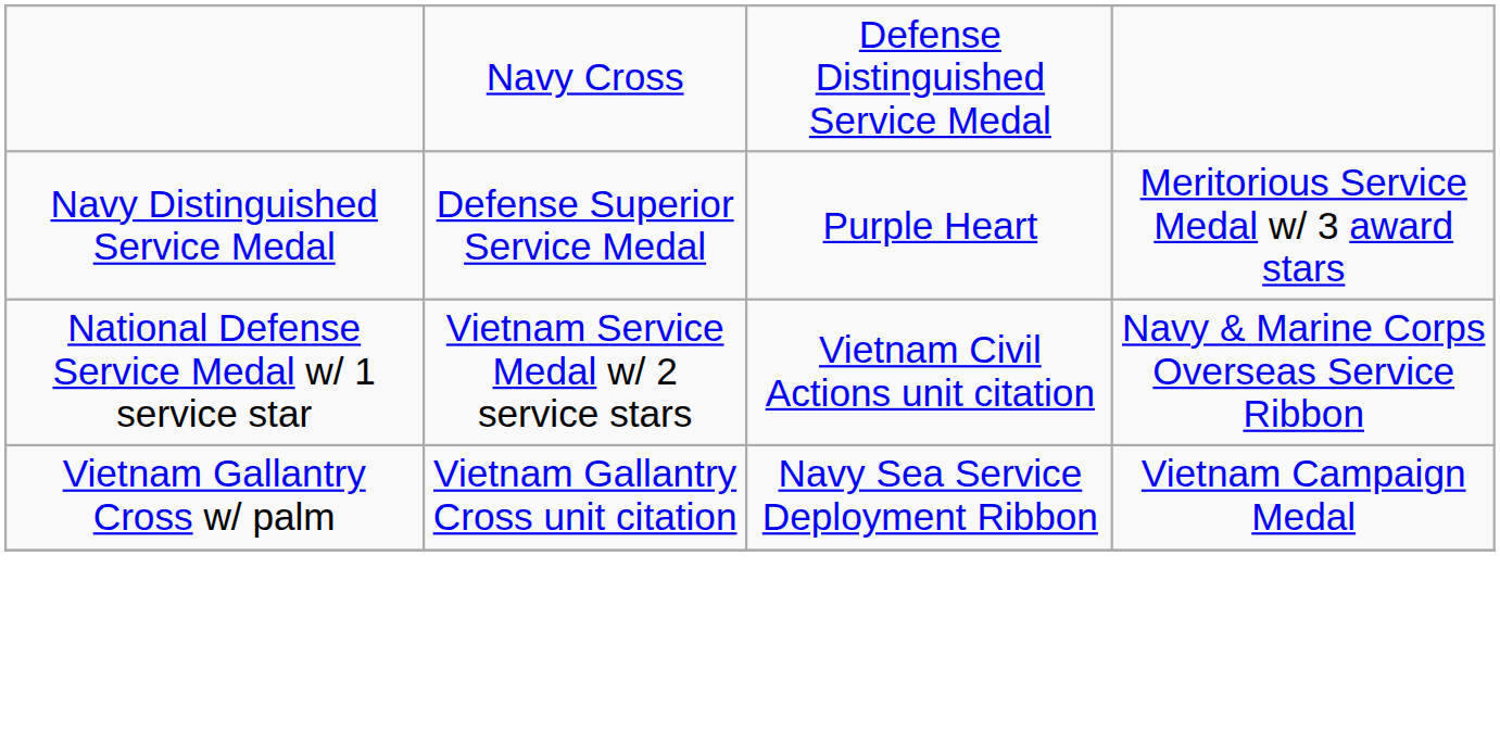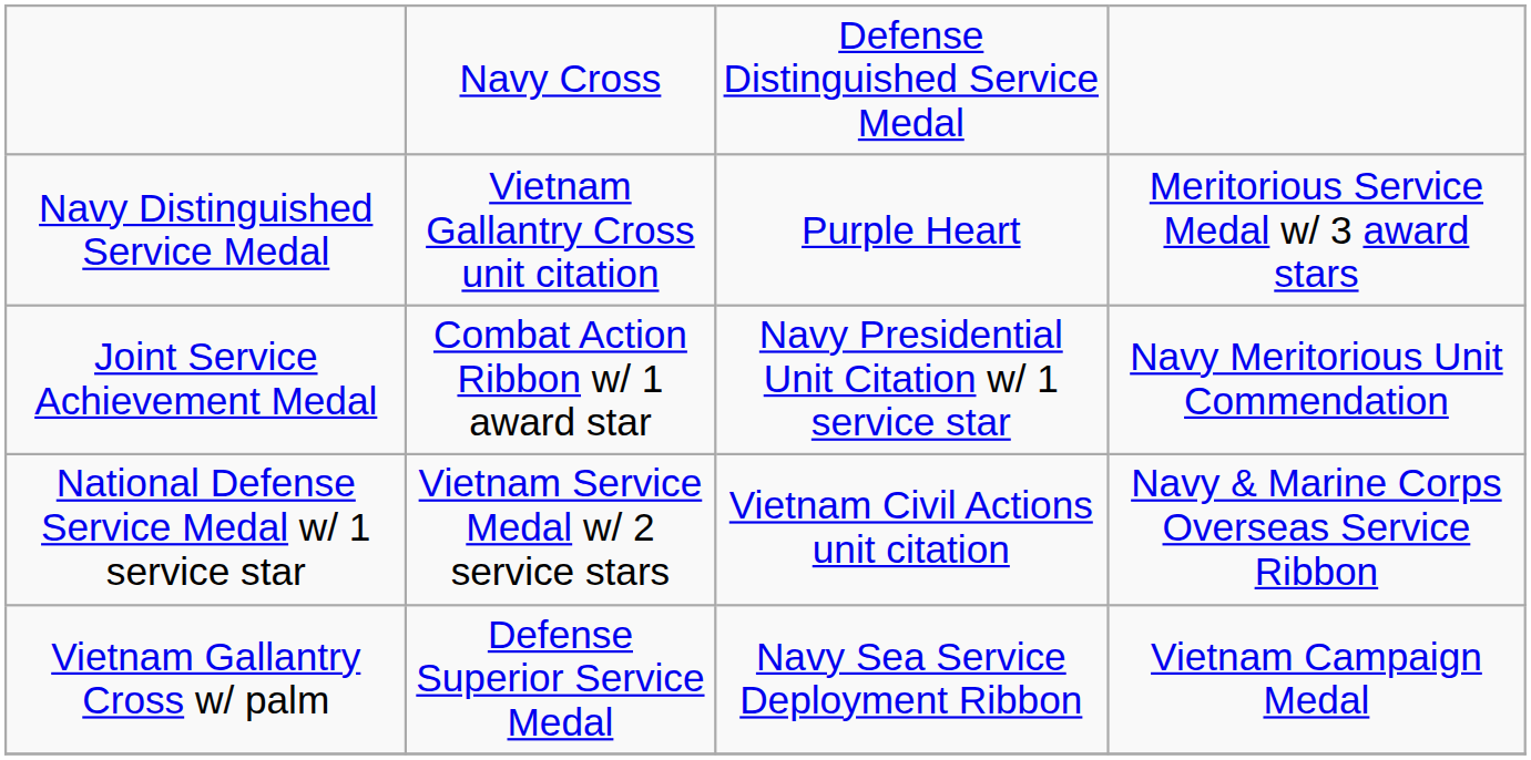Navy Distinguished Service Medal | column 2: Defense Superior Service Medal -> Vietnam Gallantry Cross unit citation
+ row: Joint Service Achievement Medal | Combat Action Ribbon w/ 1 award star | Navy Presidential Unit Citation w/ 1 service star | Navy Meritorious Unit Commendation
Vietnam Gallantry Cross w/ palm | column 2: Vietnam Gallantry Cross unit citation -> Defense Superior Service Medal
